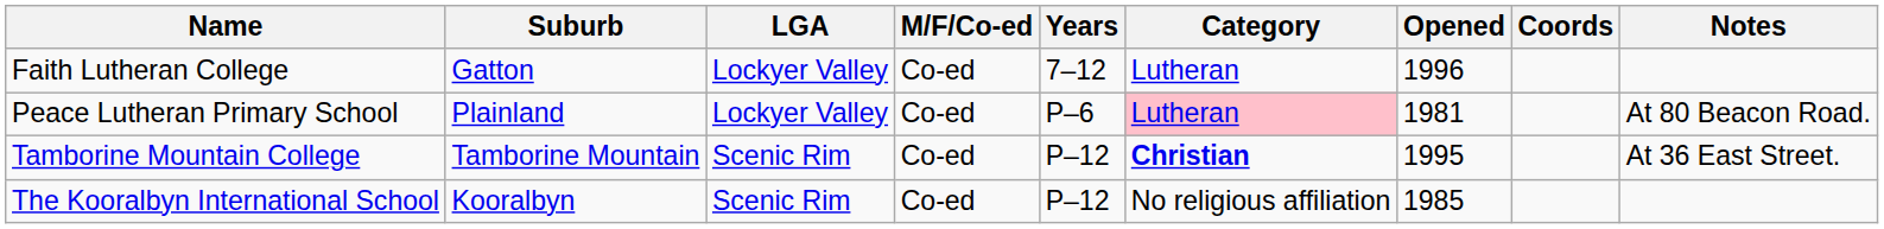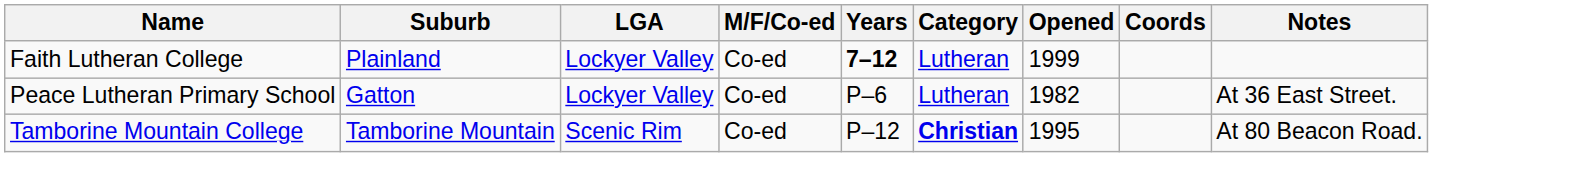Faith Lutheran College | Suburb: Gatton -> Plainland
Faith Lutheran College | Years: normal -> bold
Faith Lutheran College | Opened: 1996 -> 1999
Peace Lutheran Primary School | Suburb: Plainland -> Gatton
Peace Lutheran Primary School | Category: pink background -> no background
Peace Lutheran Primary School | Opened: 1981 -> 1982
Peace Lutheran Primary School | Notes: At 80 Beacon Road. -> At 36 East Street.
Tamborine Mountain College | Notes: At 36 East Street. -> At 80 Beacon Road.
- row: The Kooralbyn International School | Kooralbyn | Scenic Rim | Co-ed | P–12 | No religious affiliation | 1985
